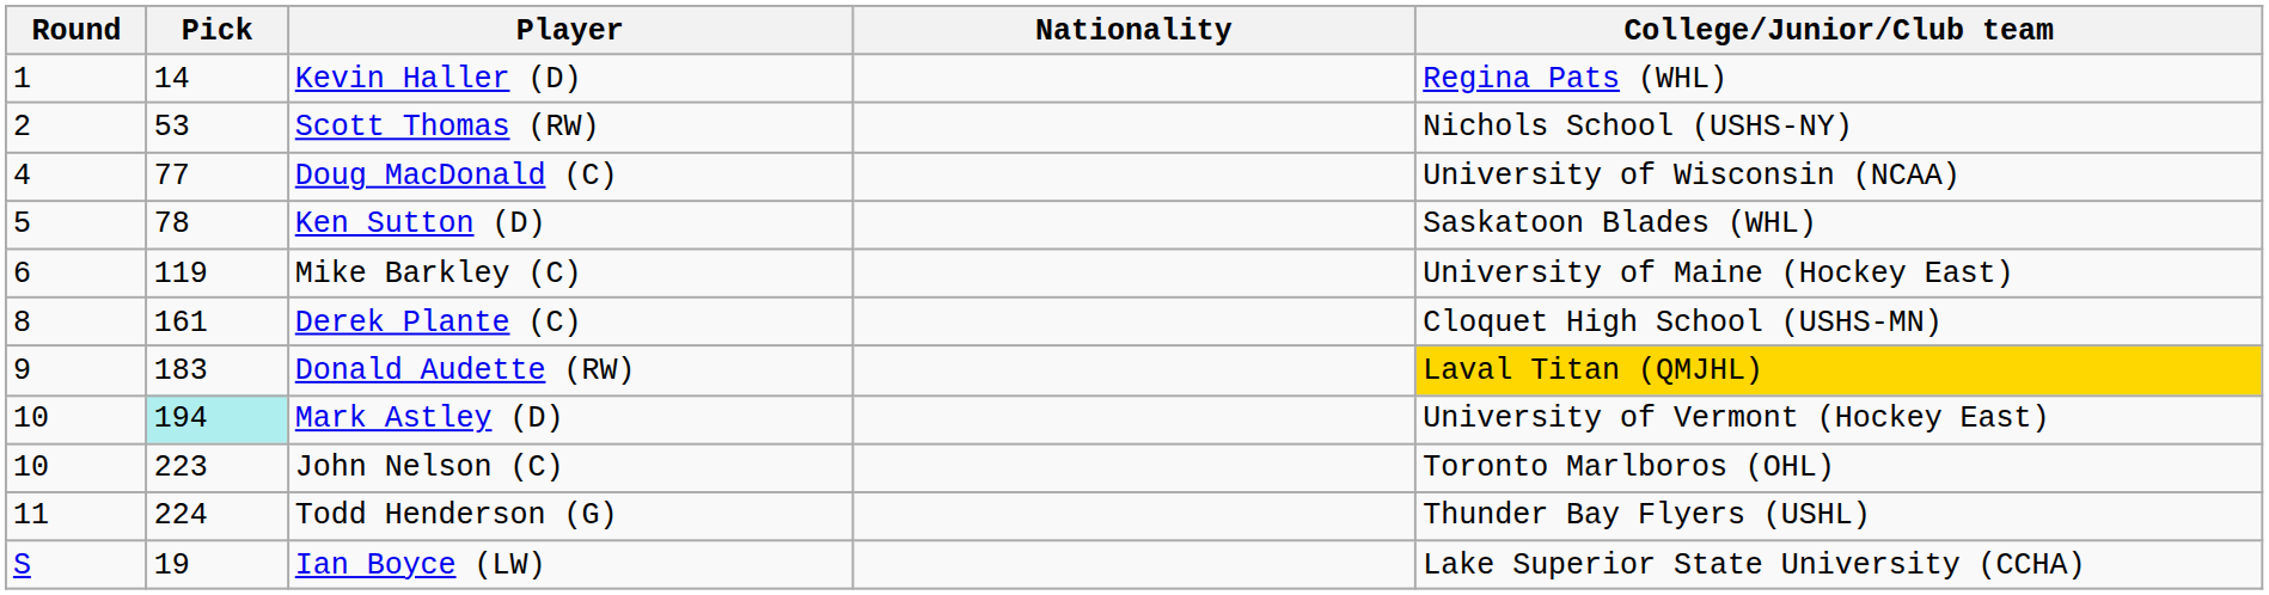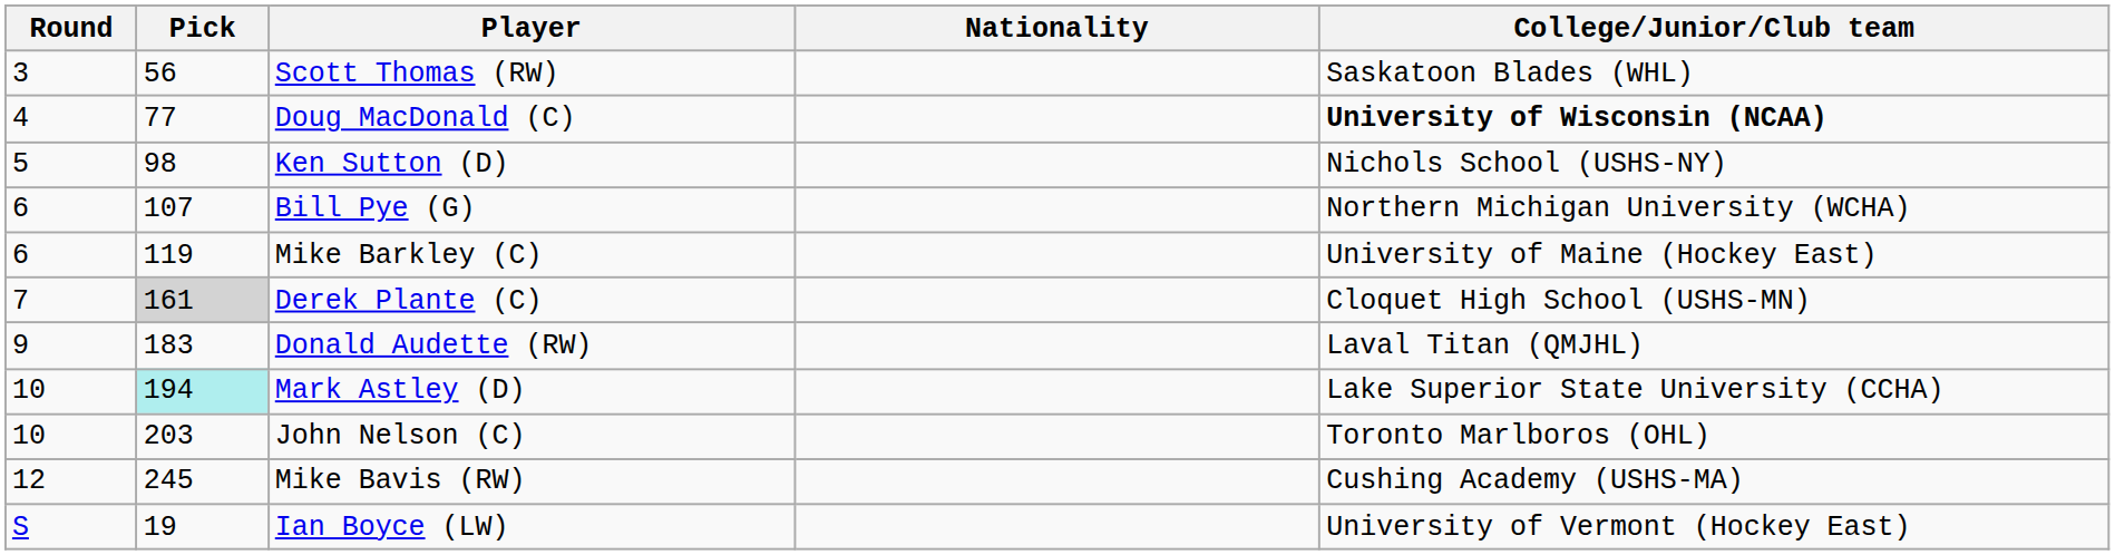- row: 1 | 14 | Kevin Haller (D) | Regina Pats (WHL)
Scott Thomas (RW) | Round: 2 -> 3
Scott Thomas (RW) | Pick: 53 -> 56
Scott Thomas (RW) | College/Junior/Club team: Nichols School (USHS-NY) -> Saskatoon Blades (WHL)
Doug MacDonald (C) | College/Junior/Club team: normal -> bold
Ken Sutton (D) | Pick: 78 -> 98
Ken Sutton (D) | College/Junior/Club team: Saskatoon Blades (WHL) -> Nichols School (USHS-NY)
+ row: 6 | 107 | Bill Pye (G) | Northern Michigan University (WCHA)
Derek Plante (C) | Round: 8 -> 7
Derek Plante (C) | Pick: no background -> lightgrey background
Donald Audette (RW) | College/Junior/Club team: gold background -> no background
Mark Astley (D) | College/Junior/Club team: University of Vermont (Hockey East) -> Lake Superior State University (CCHA)
John Nelson (C) | Pick: 223 -> 203
- row: 11 | 224 | Todd Henderson (G) | Thunder Bay Flyers (USHL)
+ row: 12 | 245 | Mike Bavis (RW) | Cushing Academy (USHS-MA)
Ian Boyce (LW) | College/Junior/Club team: Lake Superior State University (CCHA) -> University of Vermont (Hockey East)
